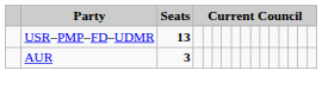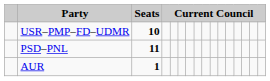USR–PMP–FD–UDMR | Seats: 13 -> 10
+ row: PSD–PNL | 11
AUR | Seats: 3 -> 1
